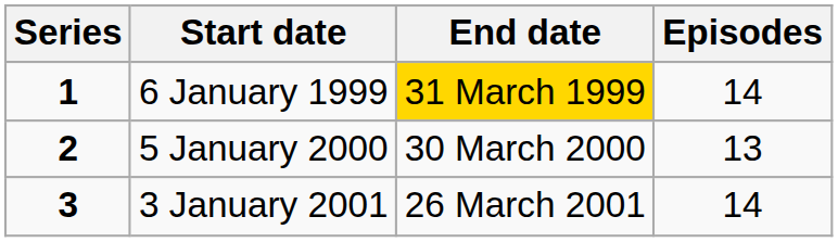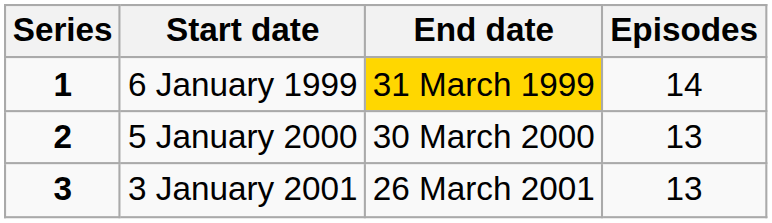3 January 2001 | Episodes: 14 -> 13
